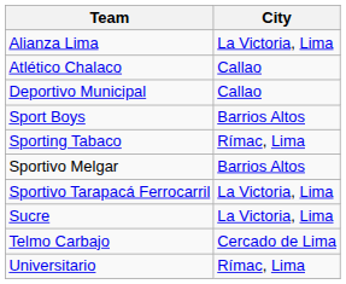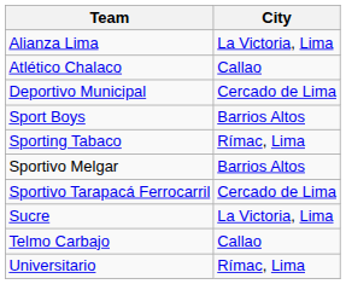Deportivo Municipal | City: Callao -> Cercado de Lima
Sportivo Tarapacá Ferrocarril | City: La Victoria, Lima -> Cercado de Lima
Telmo Carbajo | City: Cercado de Lima -> Callao
